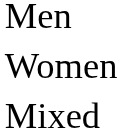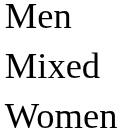rows swapped: Women <-> Mixed
